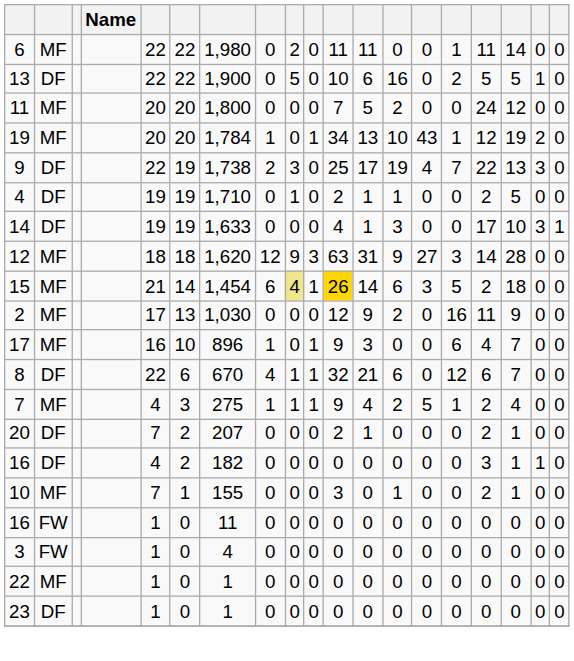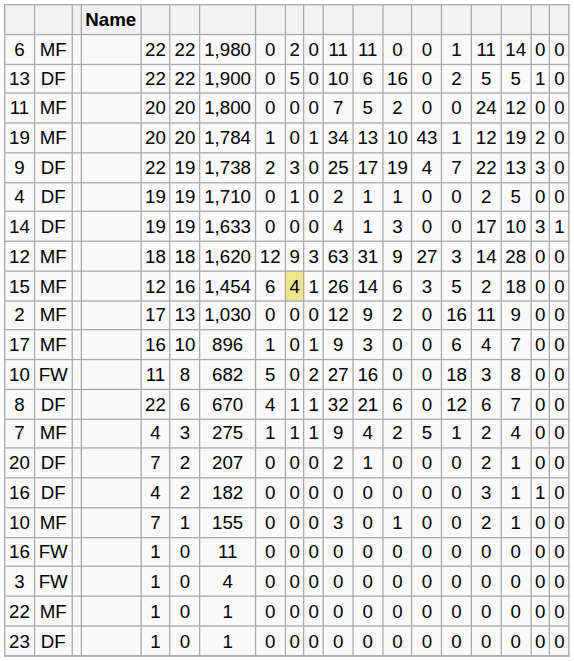15 | column 5: 21 -> 12
15 | column 6: 14 -> 16
15 | column 11: gold background -> no background
+ row: 10 | FW | 11 | 8 | 682 | 5 | 0 | 2 | 27 | 16 | 0 | 0 | 18 | 3 | 8 | 0 | 0
